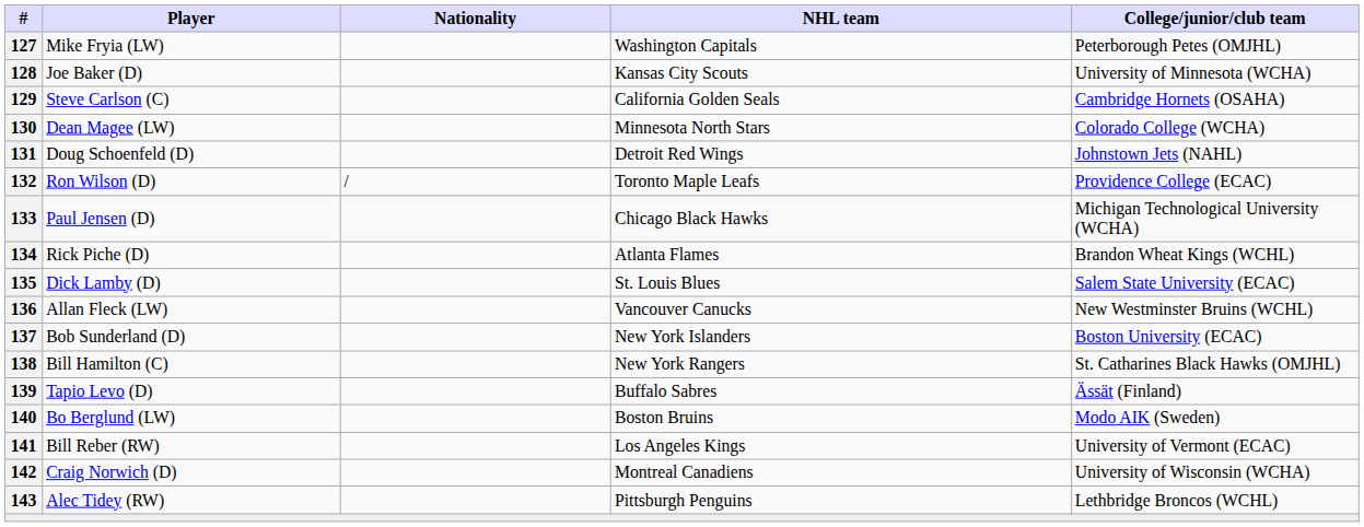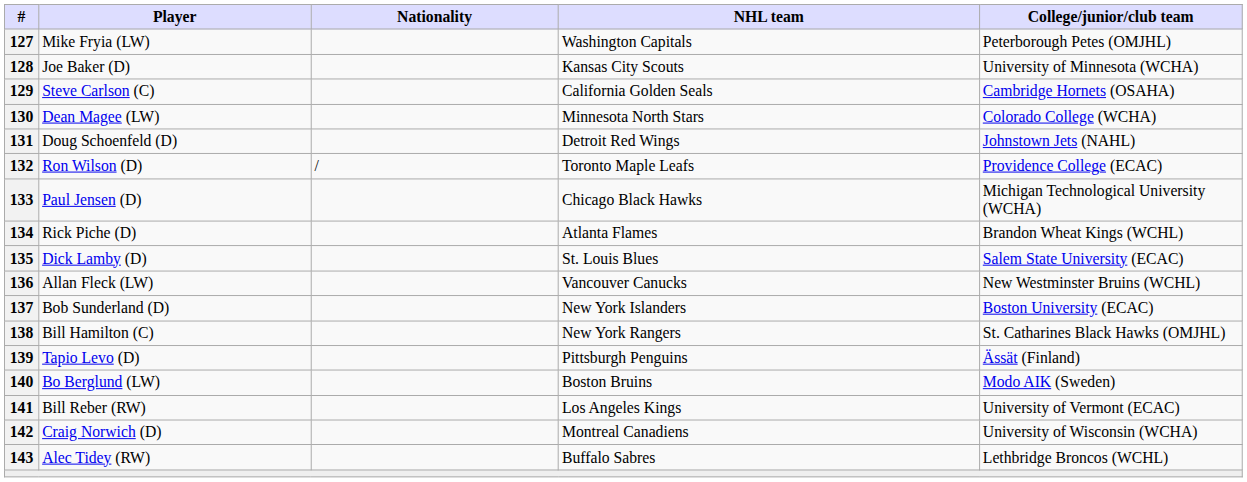139 | NHL team: Buffalo Sabres -> Pittsburgh Penguins
143 | NHL team: Pittsburgh Penguins -> Buffalo Sabres
